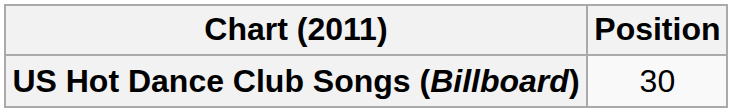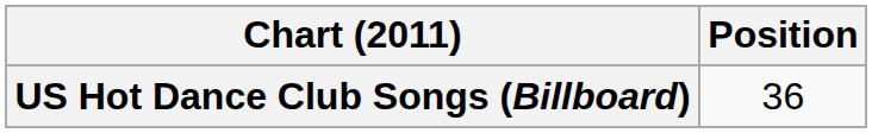US Hot Dance Club Songs (Billboard) | Position: 30 -> 36
